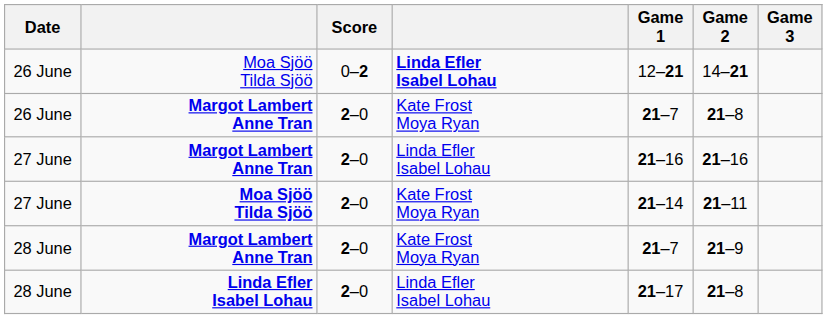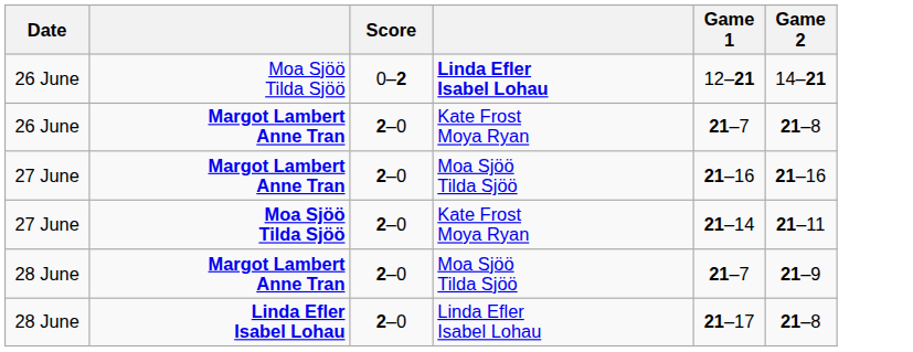- column: Game 3
27 June / Margot Lambert Anne Tran | column 4: Linda Efler Isabel Lohau -> Moa Sjöö Tilda Sjöö
28 June / Margot Lambert Anne Tran | column 4: Kate Frost Moya Ryan -> Moa Sjöö Tilda Sjöö
